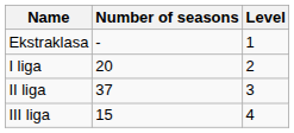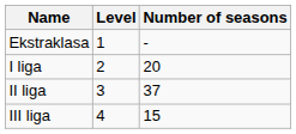columns swapped: Level <-> Number of seasons
